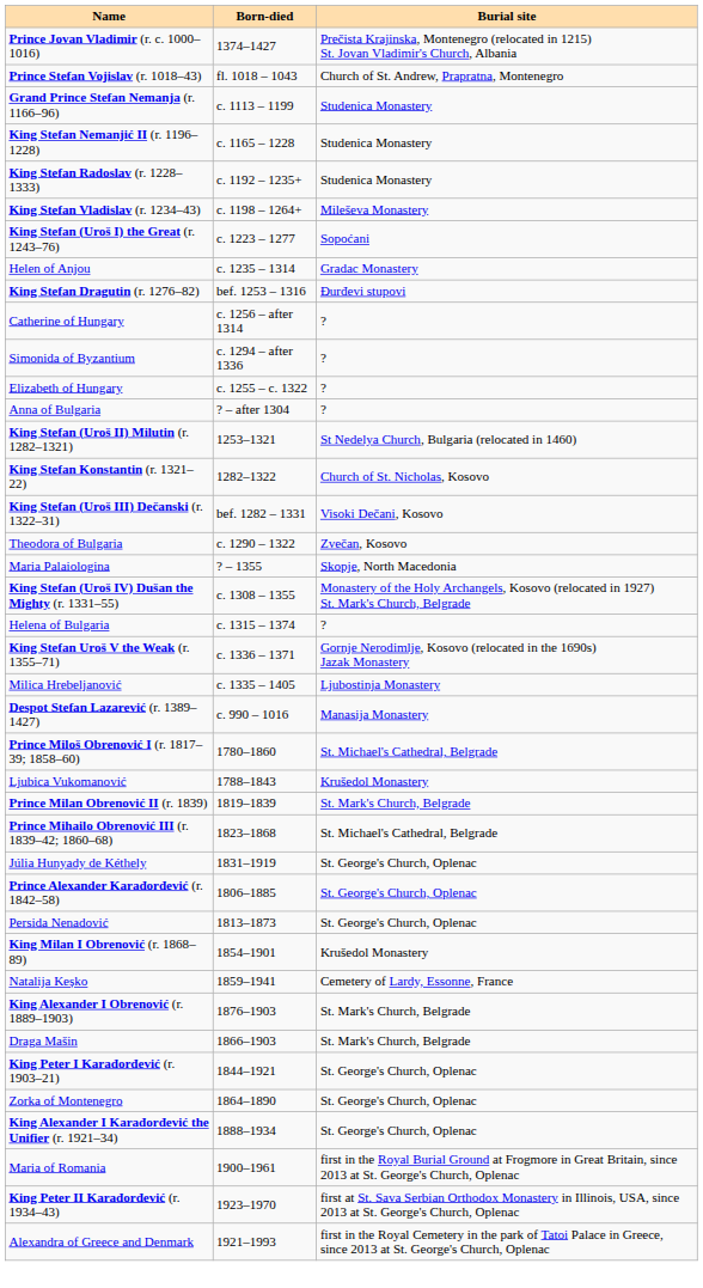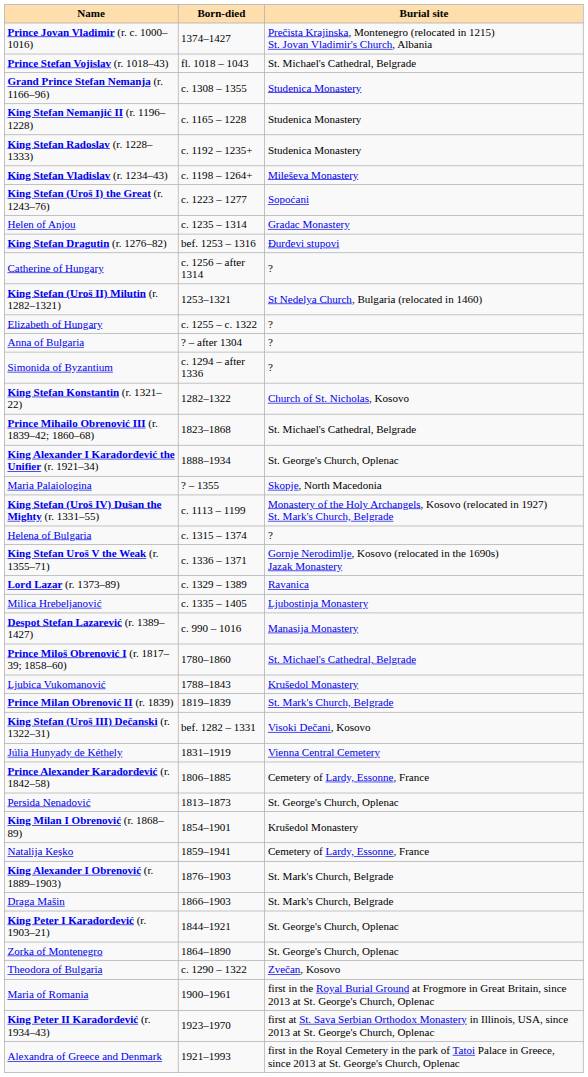Prince Stefan Vojislav (r. 1018–43) | Burial site: Church of St. Andrew, Prapratna, Montenegro -> St. Michael's Cathedral, Belgrade
Grand Prince Stefan Nemanja (r. 1166–96) | Born-died: c. 1113 – 1199 -> c. 1308 – 1355
rows swapped: King Stefan (Uroš II) Milutin (r. 1282–1321) <-> Simonida of Byzantium
rows swapped: King Stefan (Uroš III) Dečanski (r. 1322–31) <-> Prince Mihailo Obrenović III (r. 1839–42; 1860–68)
rows swapped: Theodora of Bulgaria <-> King Alexander I Karađorđević the Unifier (r. 1921–34)
King Stefan (Uroš IV) Dušan the Mighty (r. 1331–55) | Born-died: c. 1308 – 1355 -> c. 1113 – 1199
+ row: Lord Lazar (r. 1373–89) | c. 1329 – 1389 | Ravanica
Júlia Hunyady de Kéthely | Burial site: St. George's Church, Oplenac -> Vienna Central Cemetery
Prince Alexander Karađorđević (r. 1842–58) | Burial site: St. George's Church, Oplenac -> Cemetery of Lardy, Essonne, France
